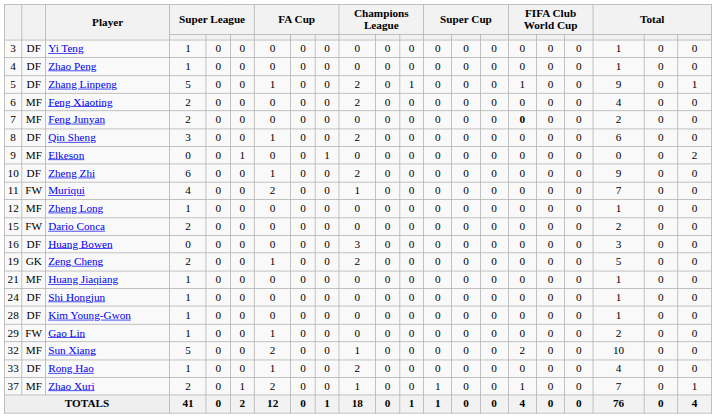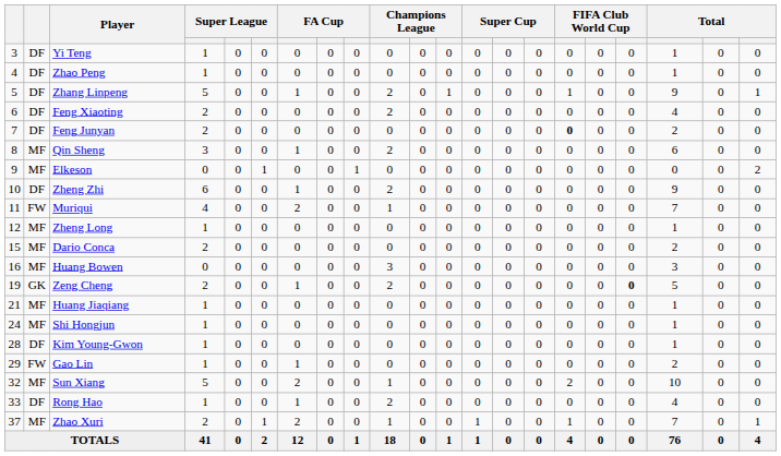Feng Xiaoting | column 2: MF -> DF
Feng Junyan | column 2: MF -> DF
Qin Sheng | column 2: DF -> MF
Dario Conca | column 2: FW -> MF
Huang Bowen | column 2: DF -> MF
Zeng Cheng | column 18: normal -> bold
Shi Hongjun | column 2: DF -> MF
